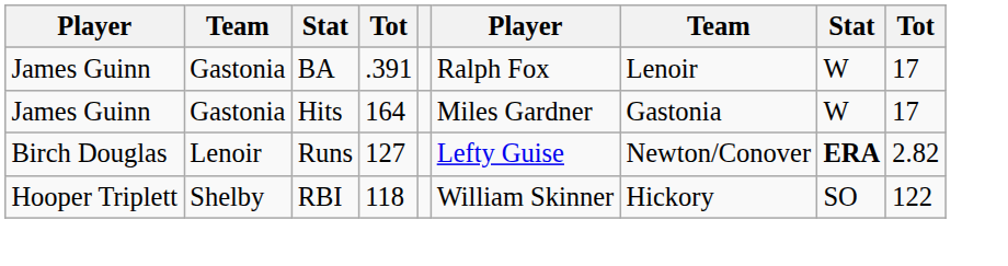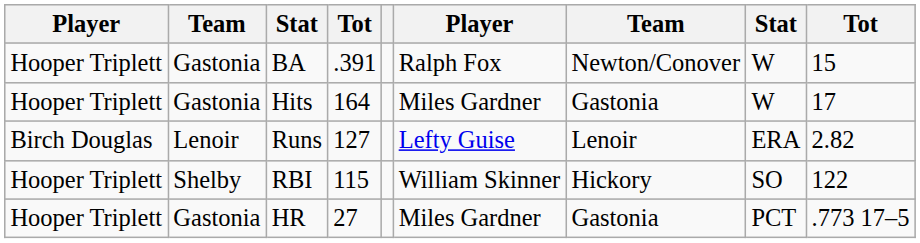BA | column 1: James Guinn -> Hooper Triplett
BA | column 7: Lenoir -> Newton/Conover
BA | column 9: 17 -> 15
Hits | column 1: James Guinn -> Hooper Triplett
Runs | column 7: Newton/Conover -> Lenoir
Runs | column 8: bold -> normal
RBI | column 4: 118 -> 115
+ row: Hooper Triplett | Gastonia | HR | 27 | Miles Gardner | Gastonia | PCT | .773 17–5
